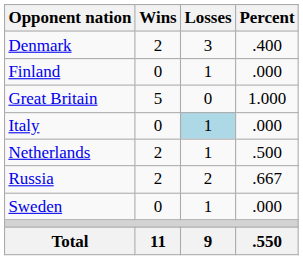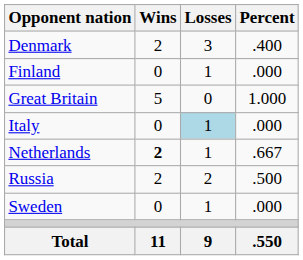Netherlands | Wins: normal -> bold
Netherlands | Percent: .500 -> .667
Russia | Percent: .667 -> .500
